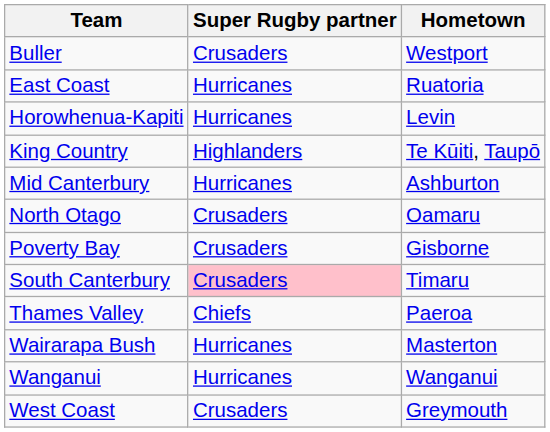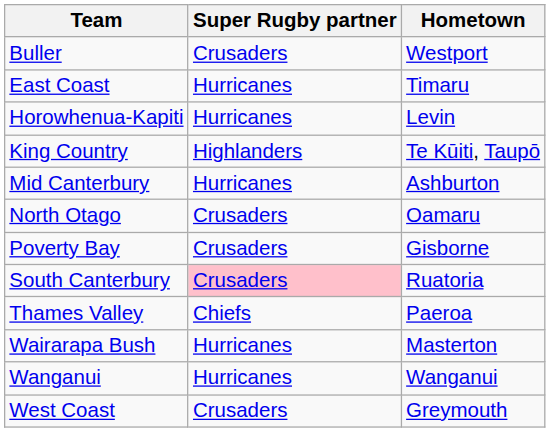East Coast | Hometown: Ruatoria -> Timaru
South Canterbury | Hometown: Timaru -> Ruatoria
